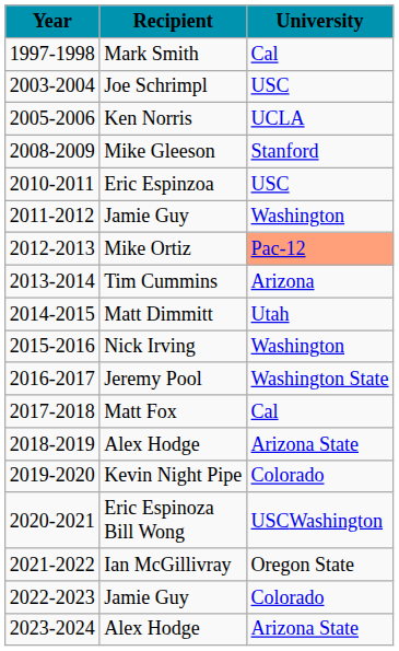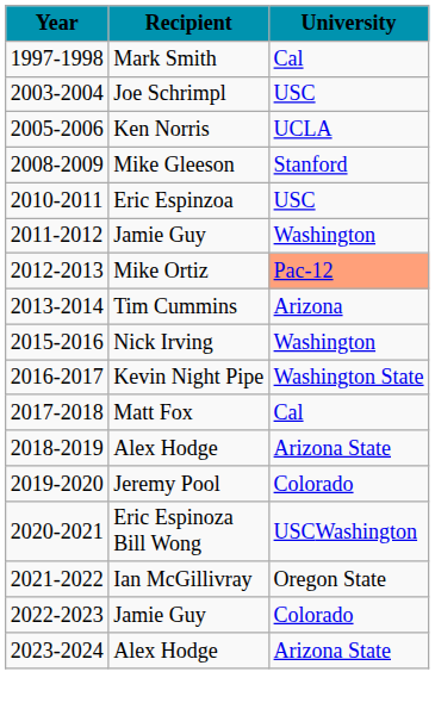- row: 2014-2015 | Matt Dimmitt | Utah
2016-2017 | Recipient: Jeremy Pool -> Kevin Night Pipe
2019-2020 | Recipient: Kevin Night Pipe -> Jeremy Pool
